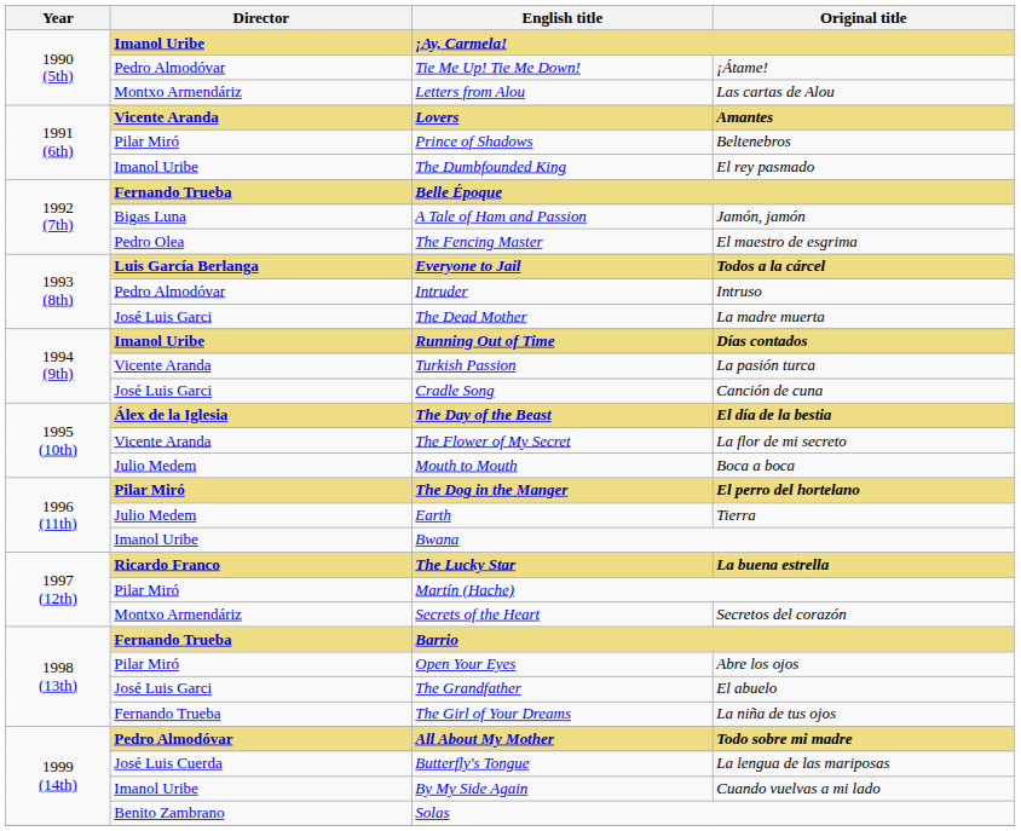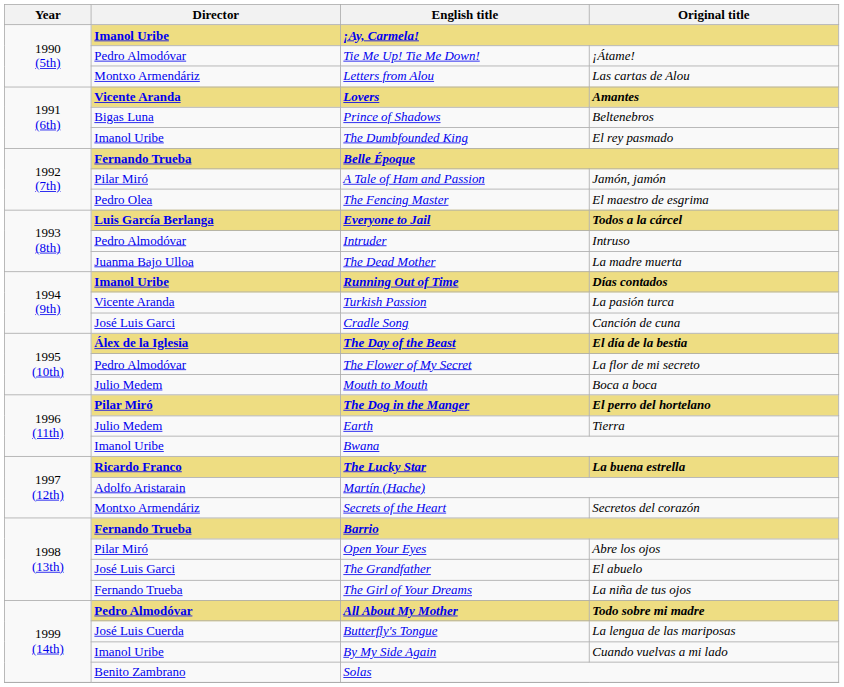Prince of Shadows | Director: Pilar Miró -> Bigas Luna
A Tale of Ham and Passion | Director: Bigas Luna -> Pilar Miró
The Dead Mother | Director: José Luis Garci -> Juanma Bajo Ulloa
The Flower of My Secret | Director: Vicente Aranda -> Pedro Almodóvar
Martín (Hache) | Director: Pilar Miró -> Adolfo Aristarain
